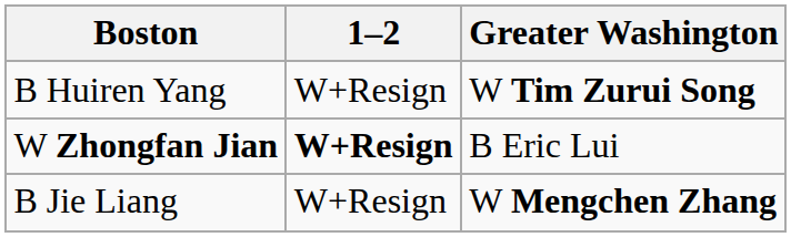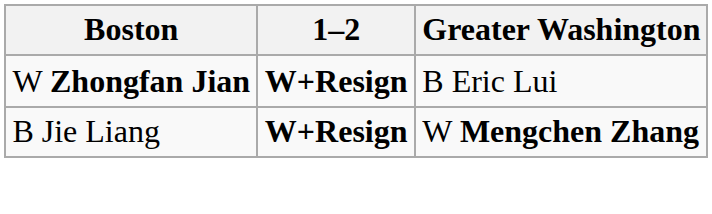- row: B Huiren Yang | W+Resign | W Tim Zurui Song
B Jie Liang | 1–2: normal -> bold
